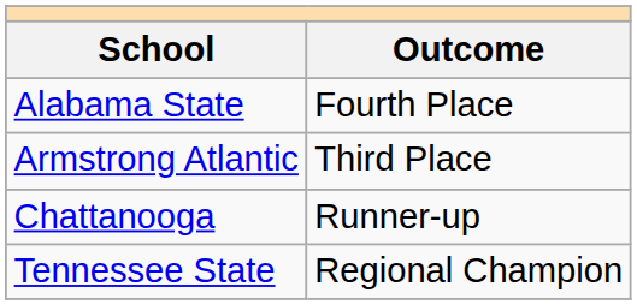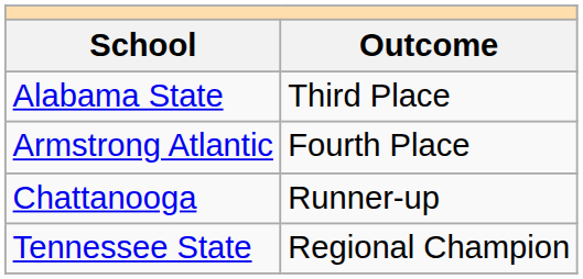Alabama State | Outcome: Fourth Place -> Third Place
Armstrong Atlantic | Outcome: Third Place -> Fourth Place
